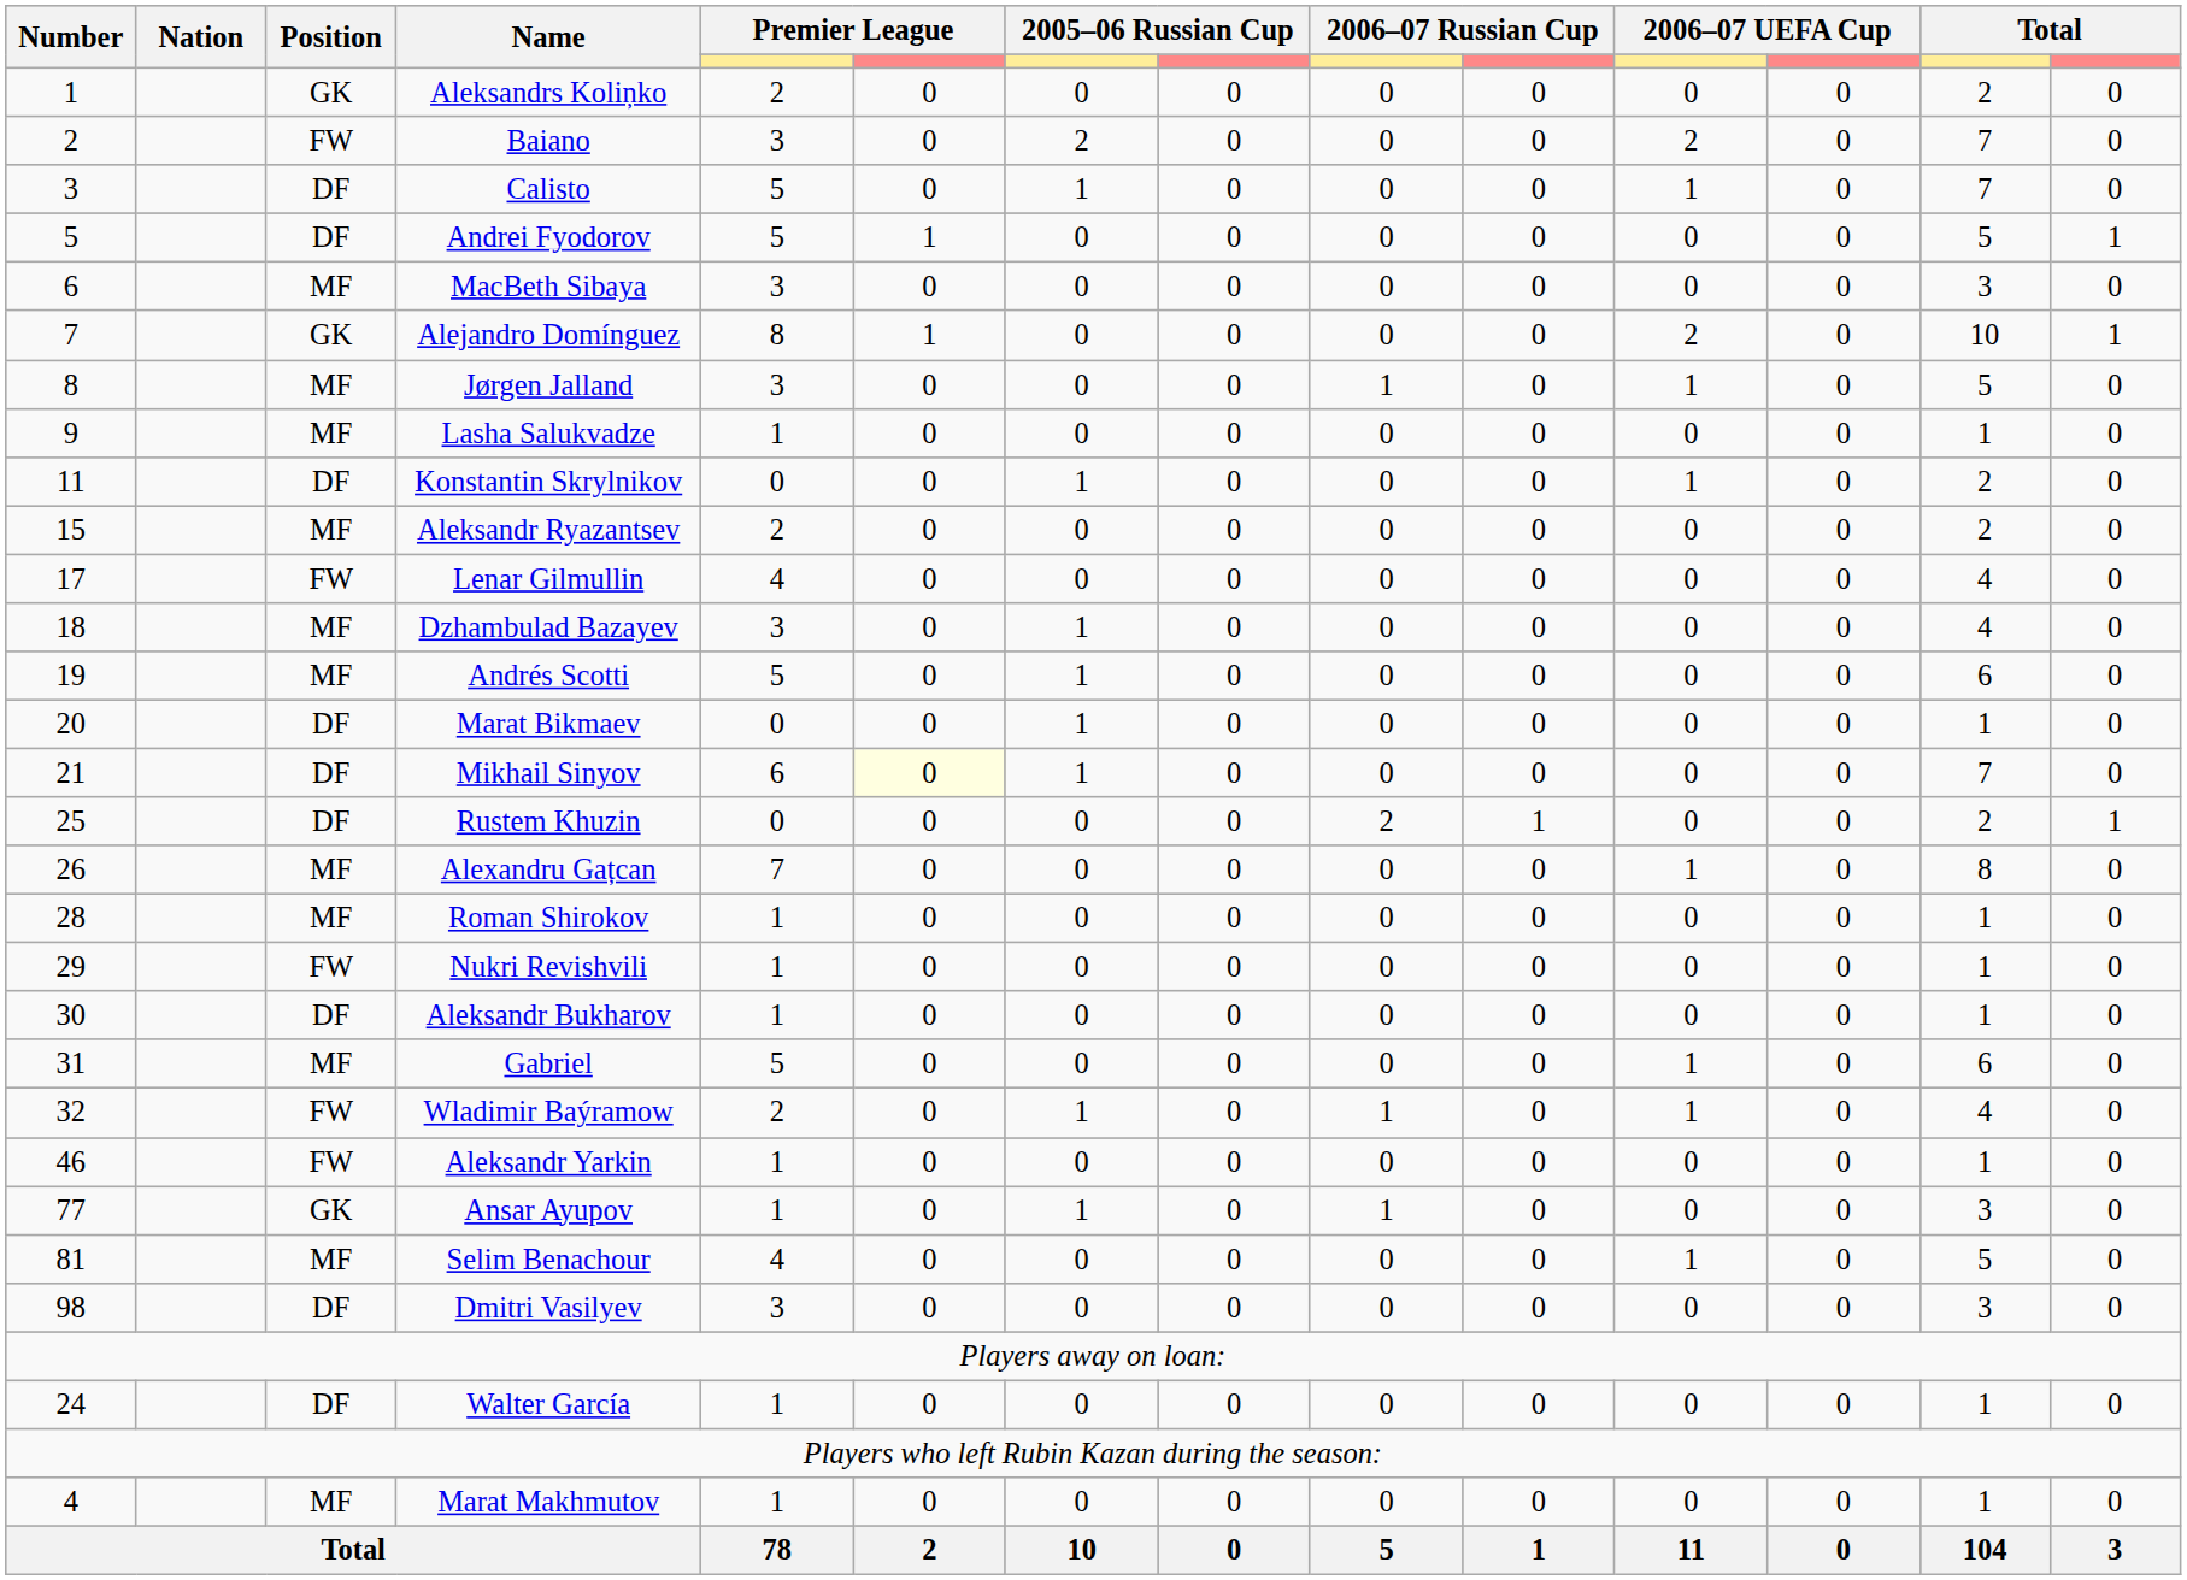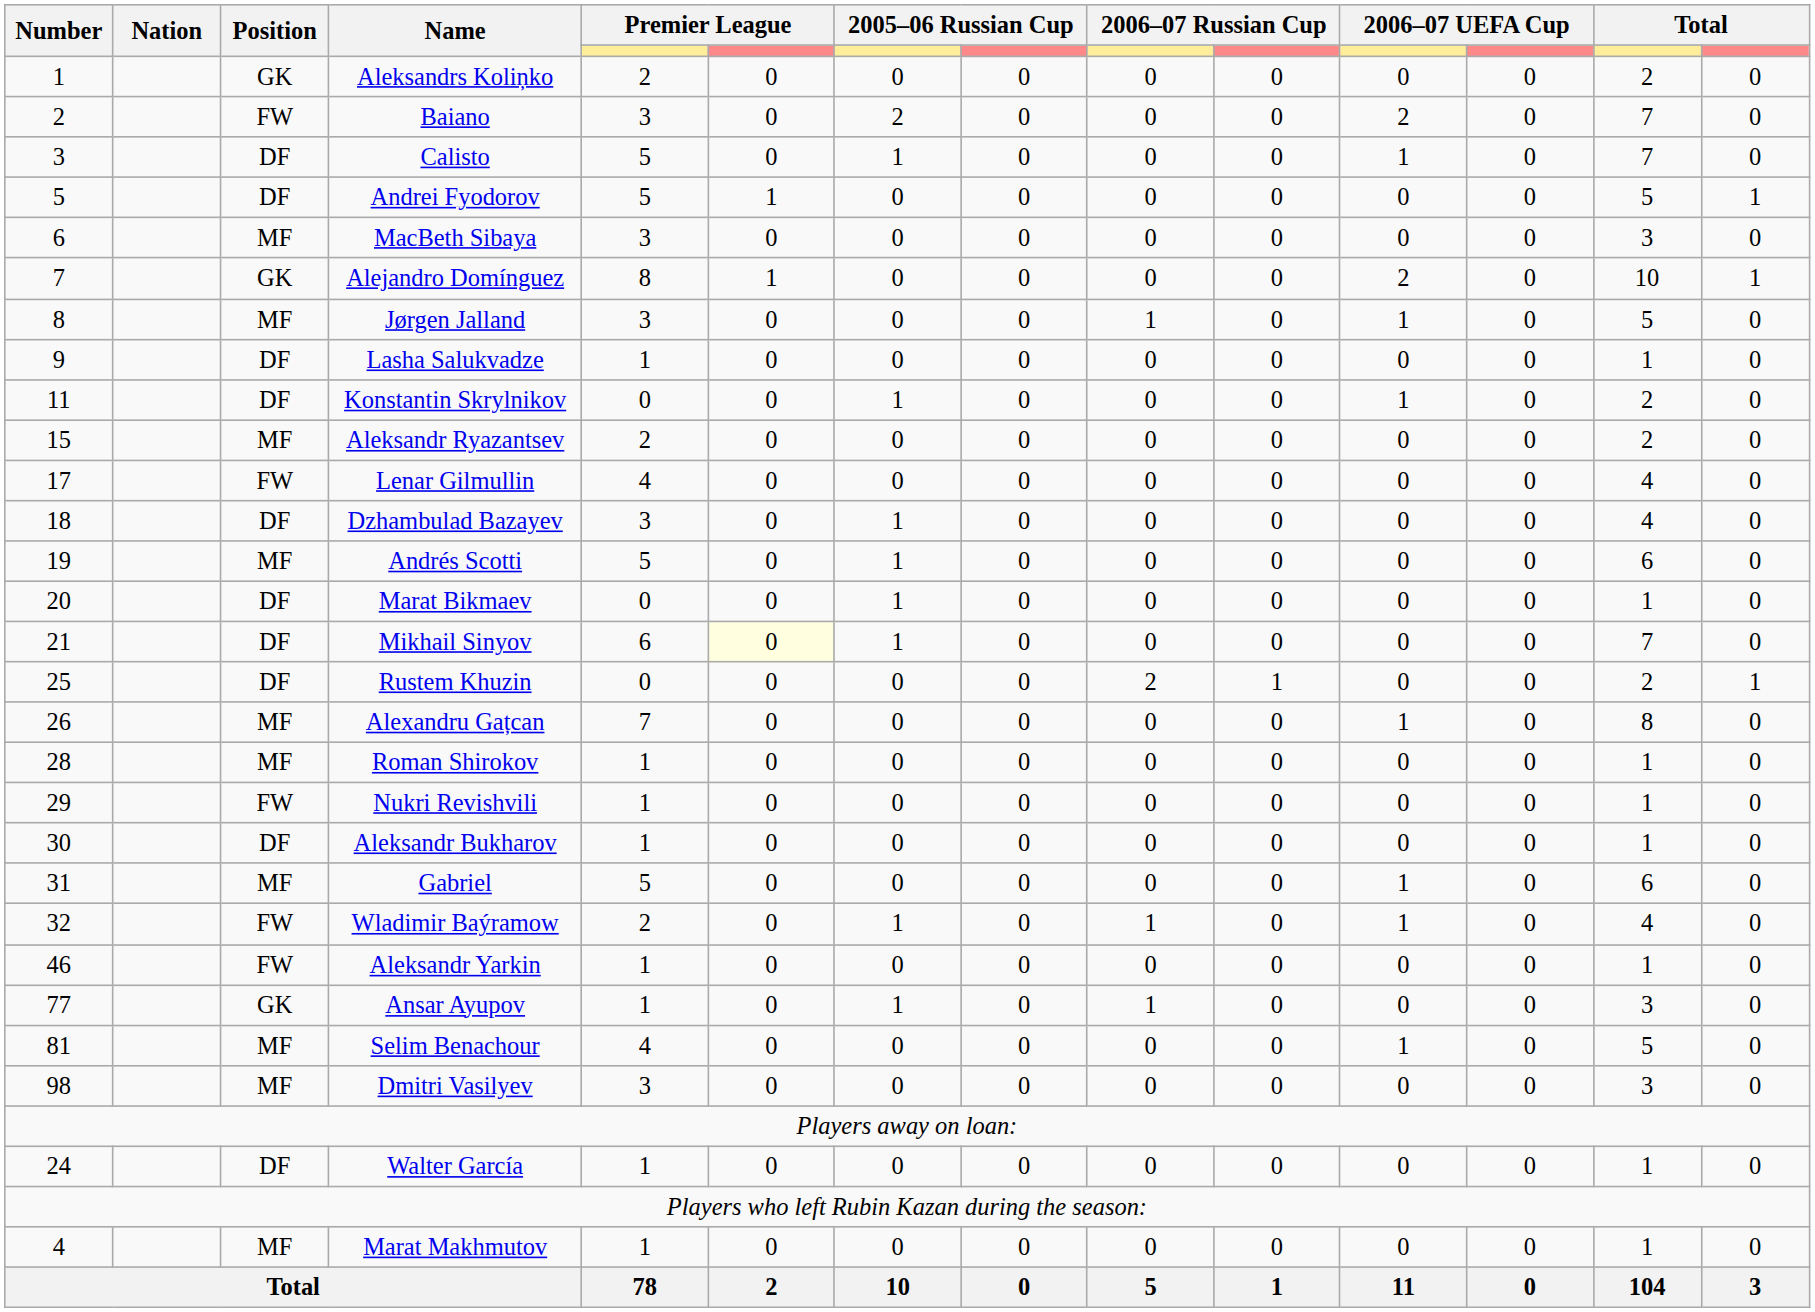Lasha Salukvadze | Position: MF -> DF
Dzhambulad Bazayev | Position: MF -> DF
Dmitri Vasilyev | Position: DF -> MF
